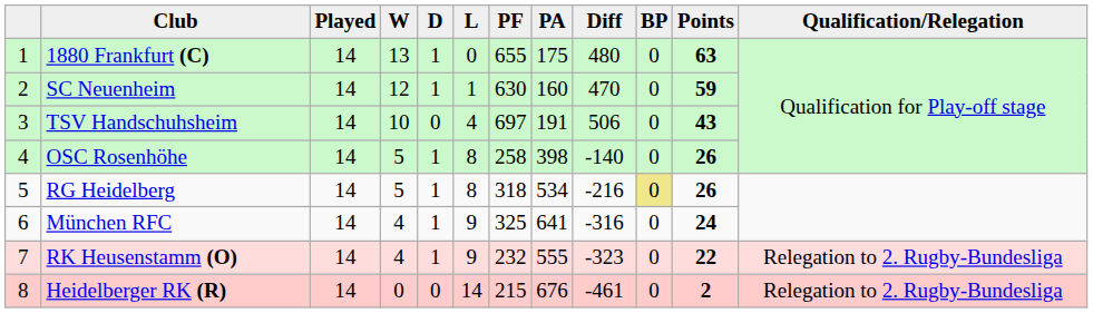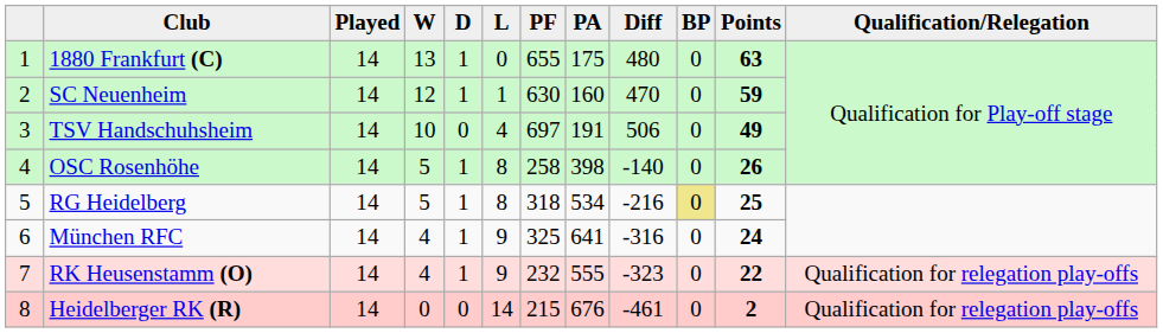TSV Handschuhsheim | Points: 43 -> 49
RG Heidelberg | Points: 26 -> 25
RK Heusenstamm (O) | Qualification/Relegation: Relegation to 2. Rugby-Bundesliga -> Qualification for relegation play-offs
Heidelberger RK (R) | Qualification/Relegation: Relegation to 2. Rugby-Bundesliga -> Qualification for relegation play-offs
